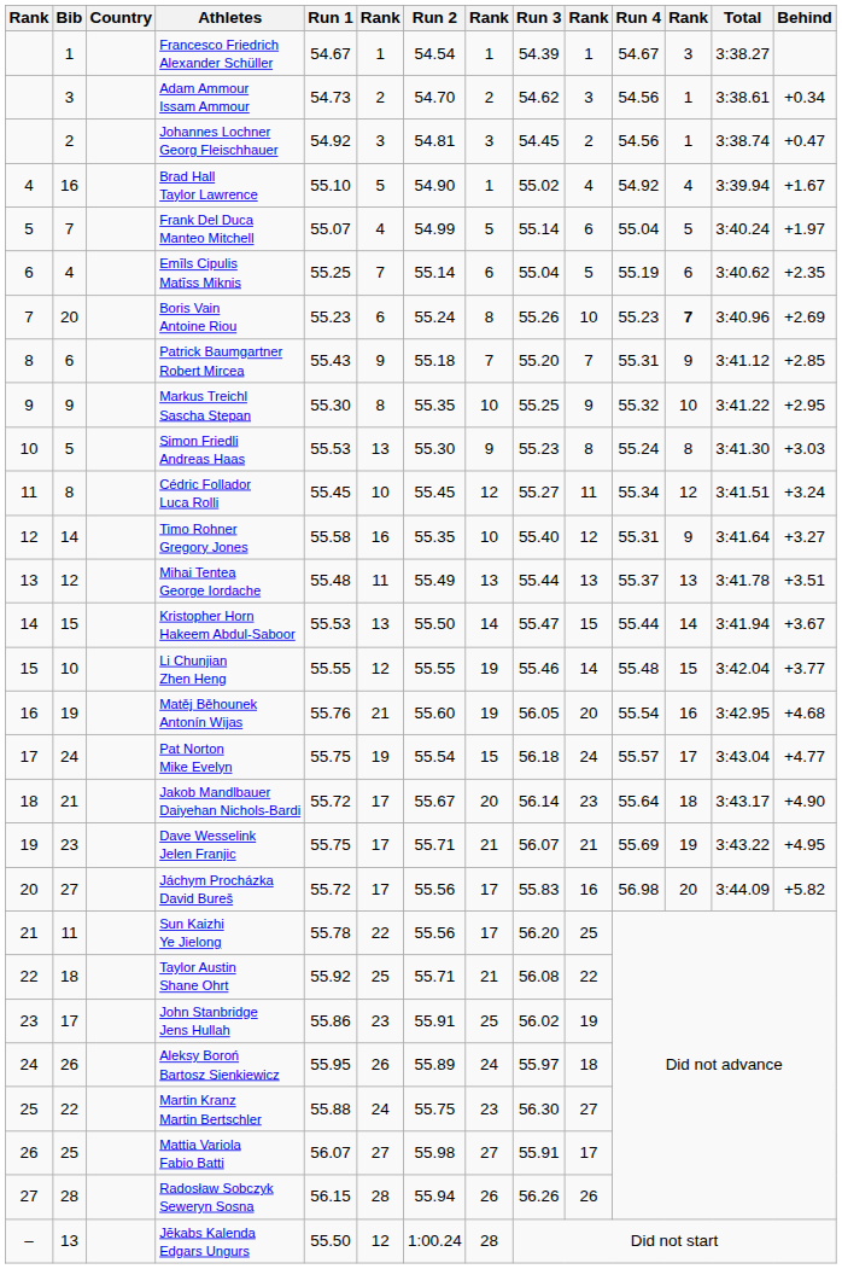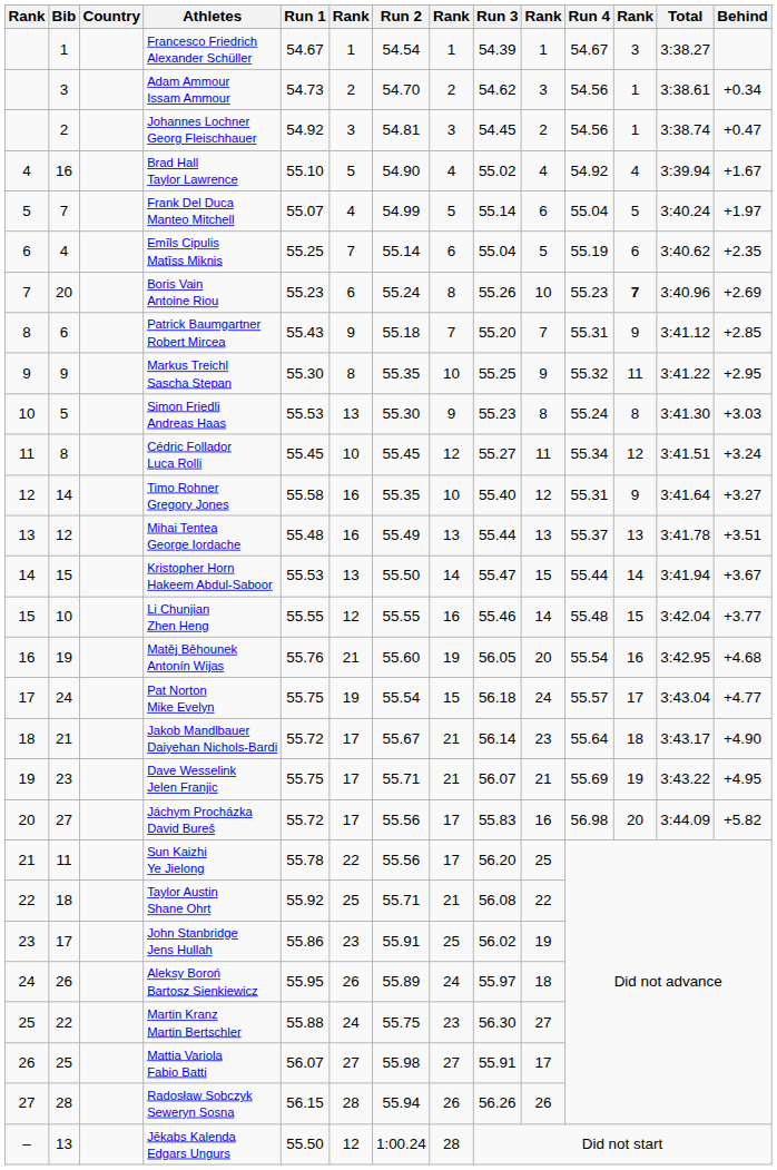Brad Hall Taylor Lawrence | column 8: 1 -> 4
Markus Treichl Sascha Stepan | column 12: 10 -> 11
Mihai Tentea George Iordache | column 6: 11 -> 16
Li Chunjian Zhen Heng | column 8: 19 -> 16
Jakob Mandlbauer Daiyehan Nichols-Bardi | column 8: 20 -> 21
